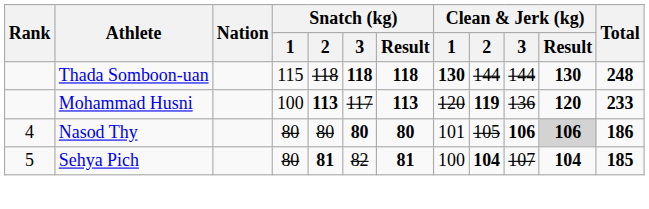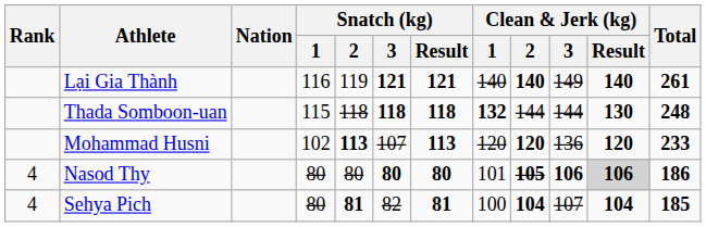+ row: Lại Gia Thành | 116 | 119 | 121 | 121 | 140 | 140 | 149 | 140 | 261
Thada Somboon-uan | Clean & Jerk (kg) / 1: 130 -> 132
Mohammad Husni | Snatch (kg) / 1: 100 -> 102
Mohammad Husni | Snatch (kg) / 3: 117 -> 107
Mohammad Husni | Clean & Jerk (kg) / 2: 119 -> 120
Nasod Thy | Clean & Jerk (kg) / 2: normal -> bold
Sehya Pich | Rank: 5 -> 4
